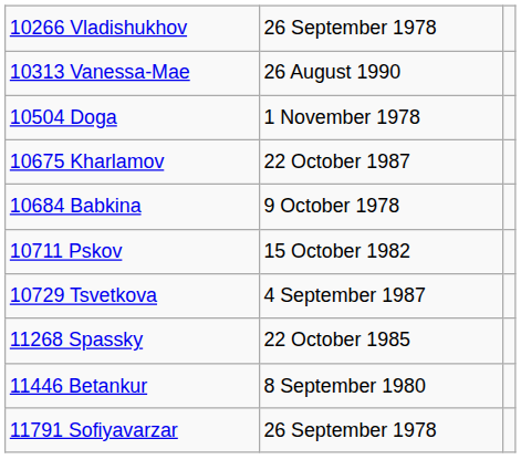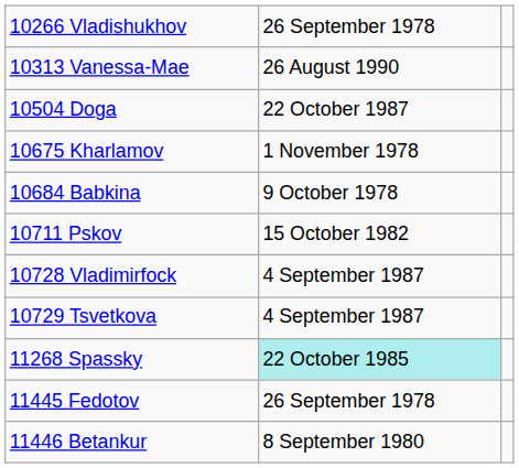10504 Doga | column 2: 1 November 1978 -> 22 October 1987
10675 Kharlamov | column 2: 22 October 1987 -> 1 November 1978
+ row: 10728 Vladimirfock | 4 September 1987
11268 Spassky | column 2: no background -> paleturquoise background
+ row: 11445 Fedotov | 26 September 1978
- row: 11791 Sofiyavarzar | 26 September 1978
